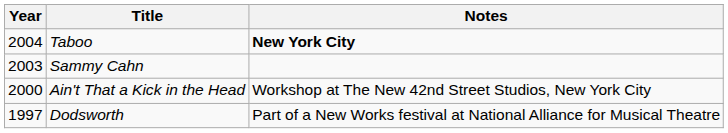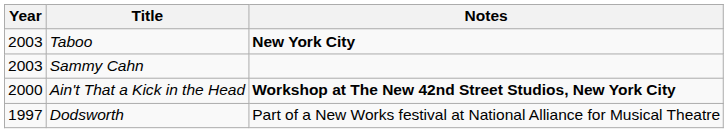Taboo | Year: 2004 -> 2003
Ain't That a Kick in the Head | Notes: normal -> bold
